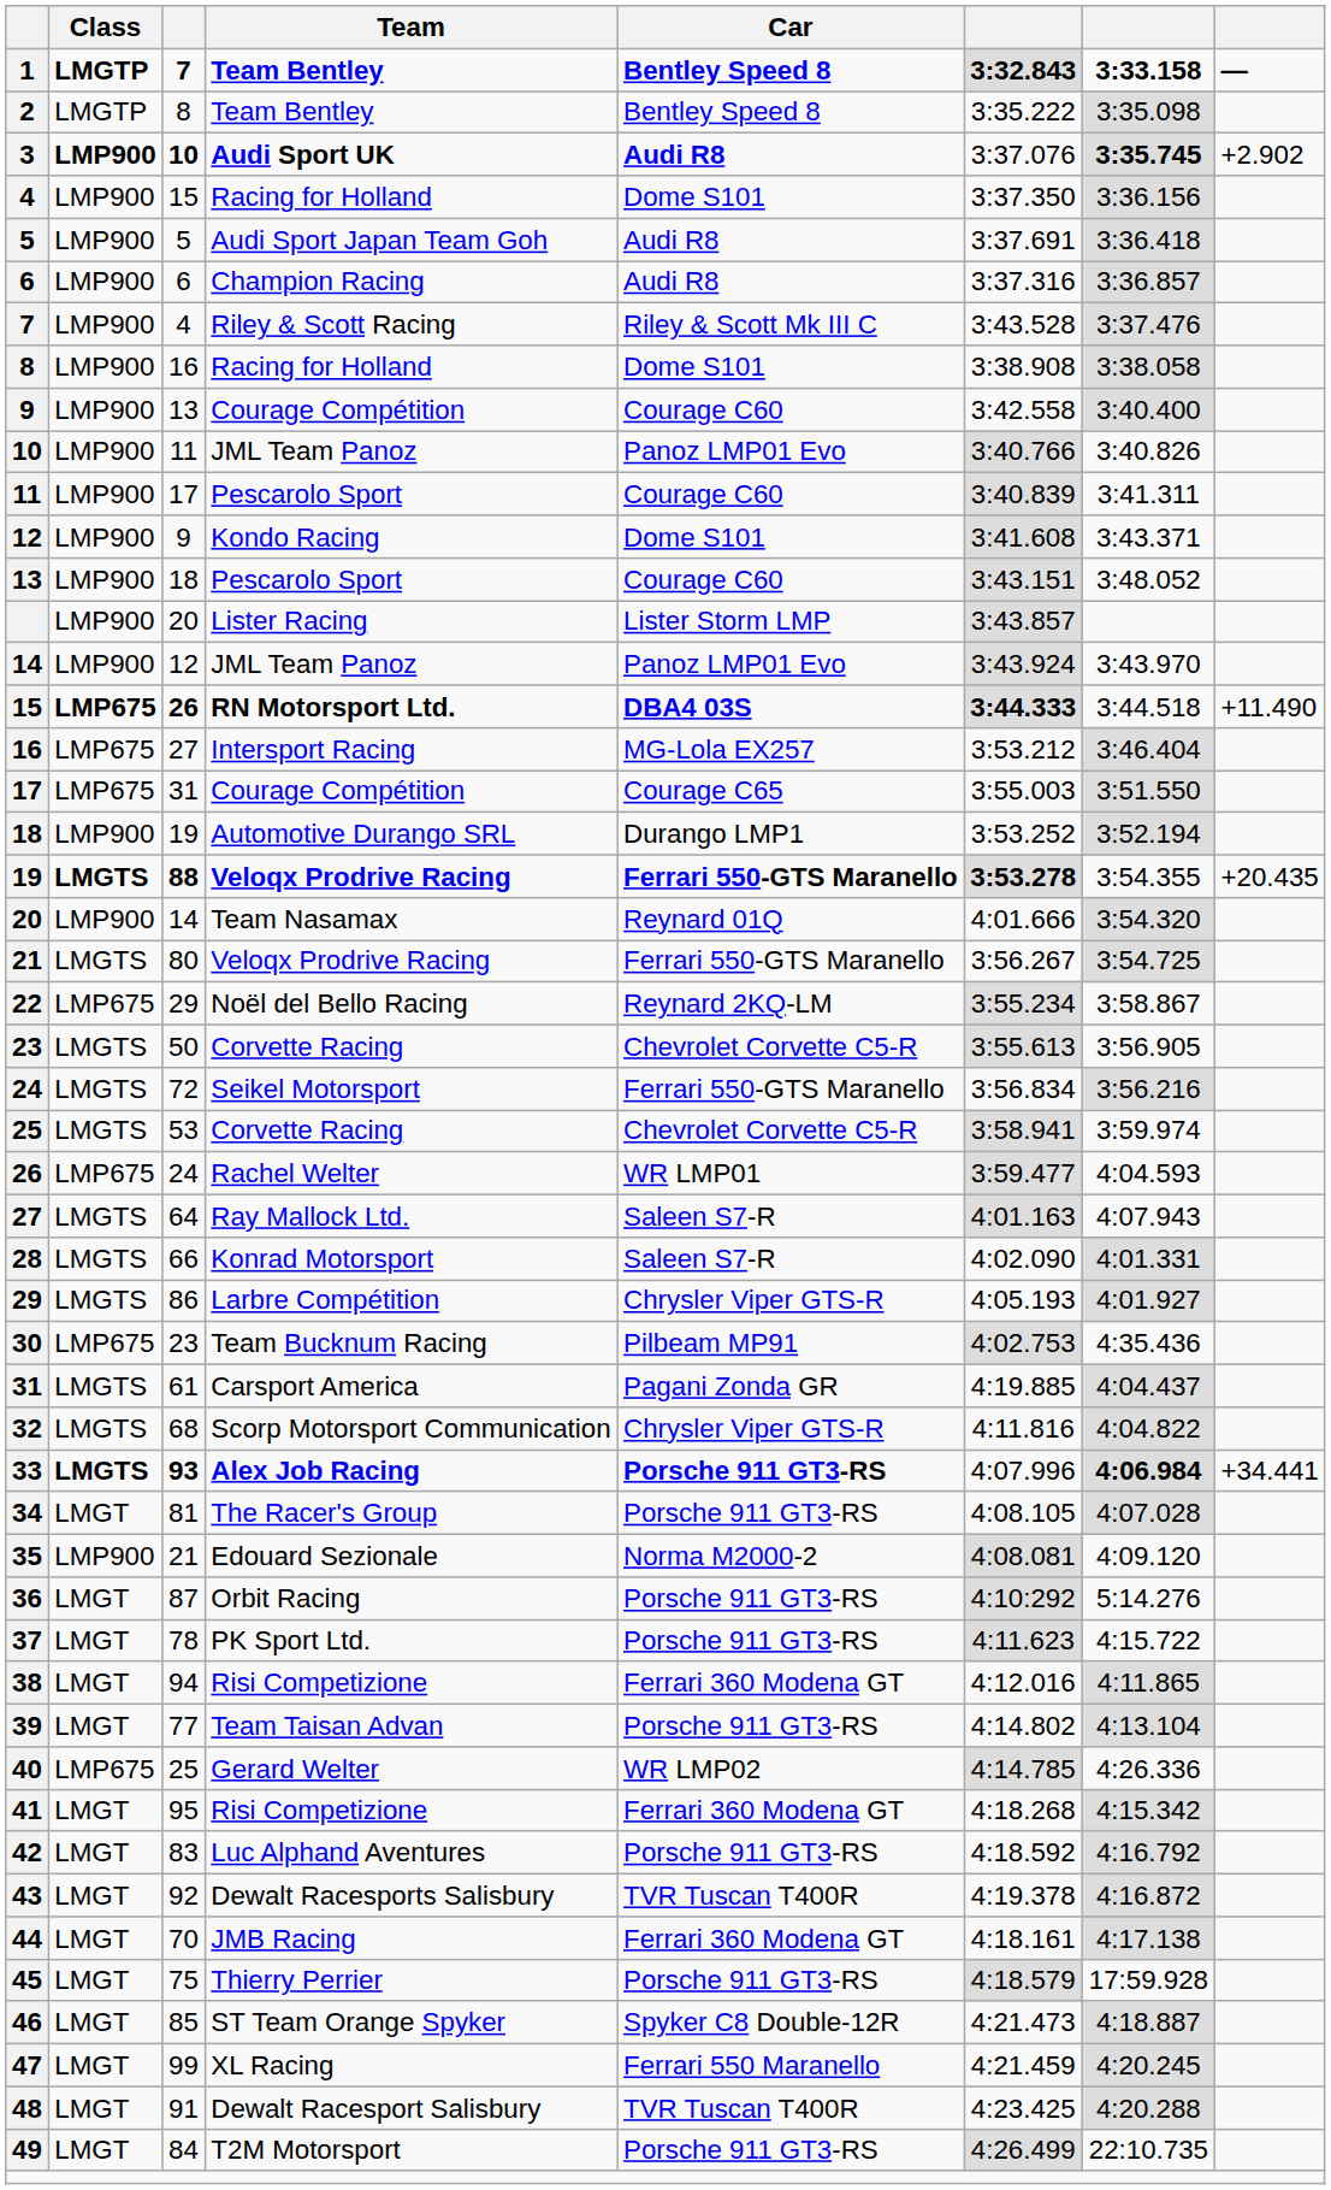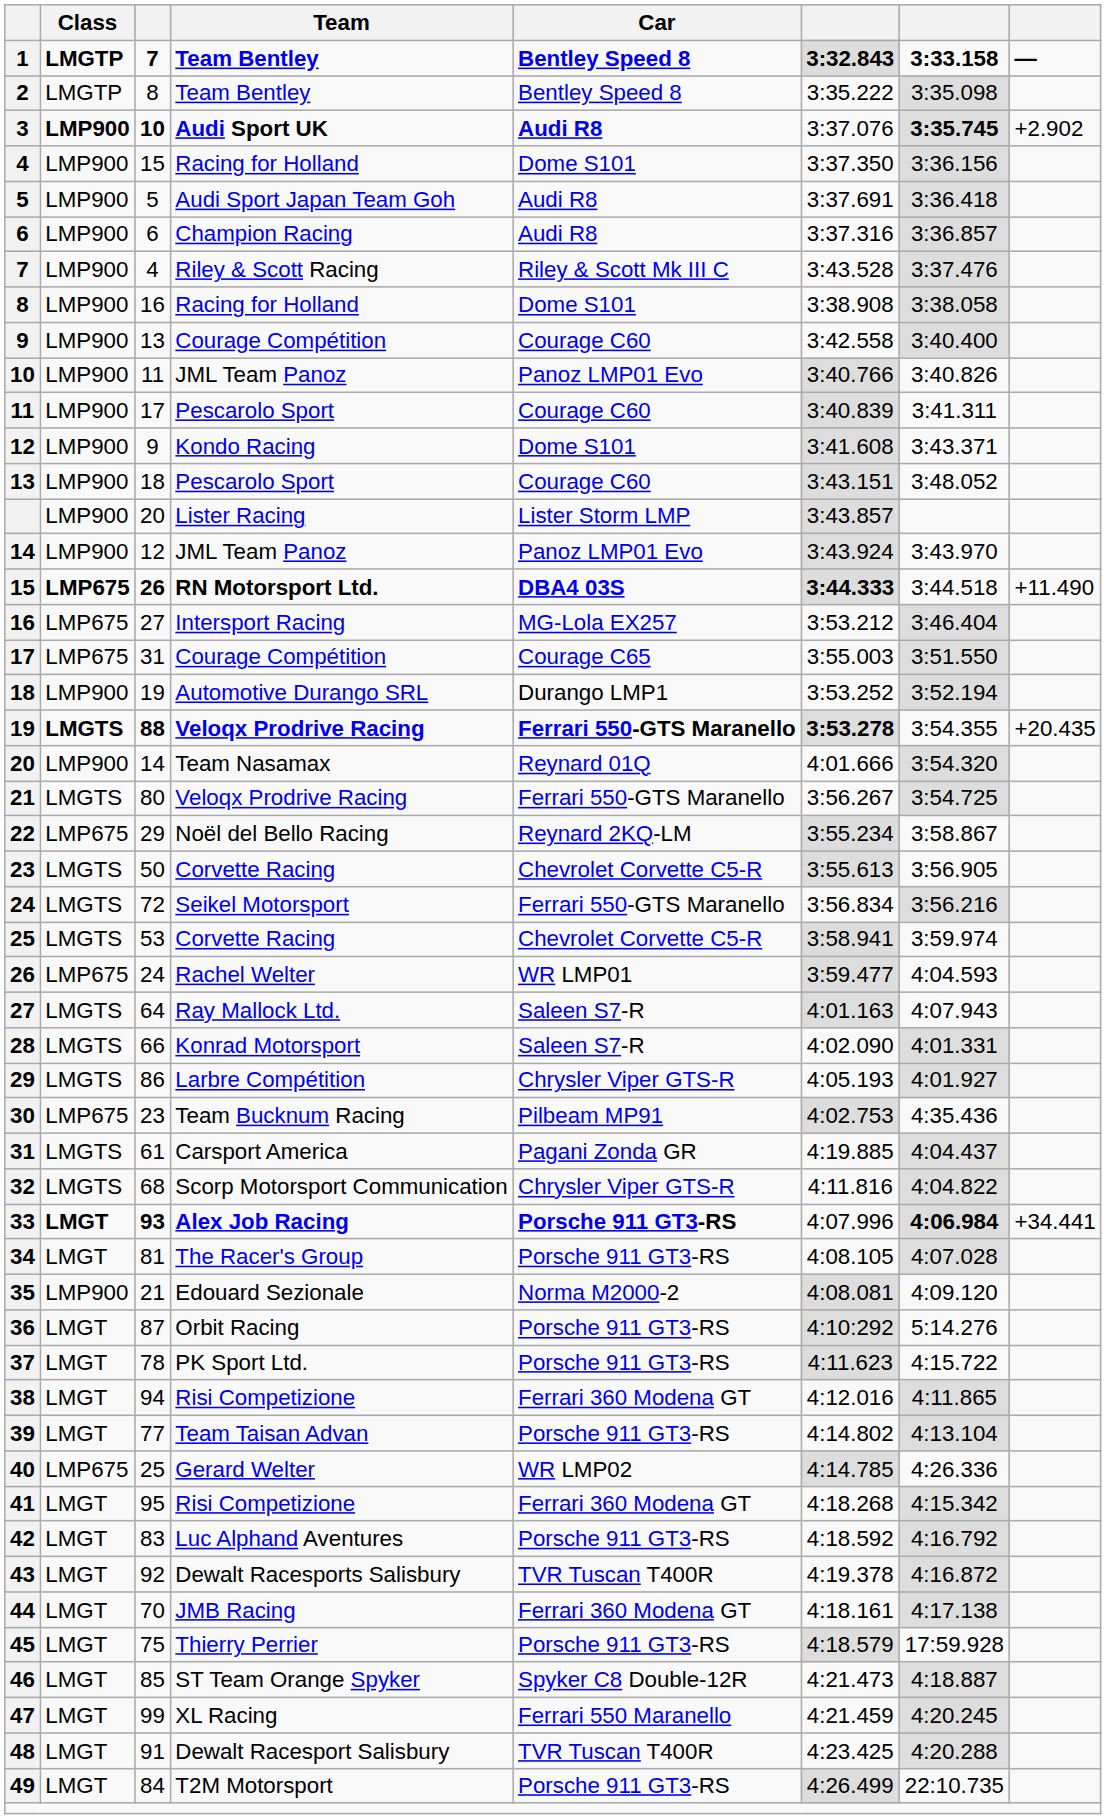93 | Class: LMGTS -> LMGT
